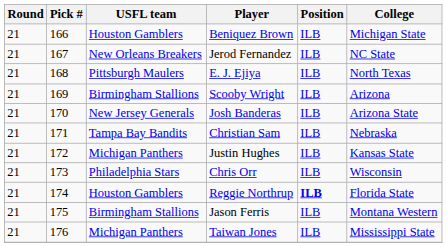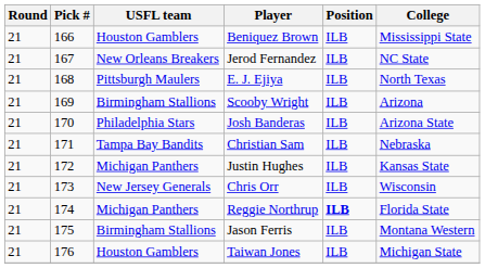Beniquez Brown | College: Michigan State -> Mississippi State
Josh Banderas | USFL team: New Jersey Generals -> Philadelphia Stars
Chris Orr | USFL team: Philadelphia Stars -> New Jersey Generals
Reggie Northrup | USFL team: Houston Gamblers -> Michigan Panthers
Taiwan Jones | USFL team: Michigan Panthers -> Houston Gamblers
Taiwan Jones | College: Mississippi State -> Michigan State
